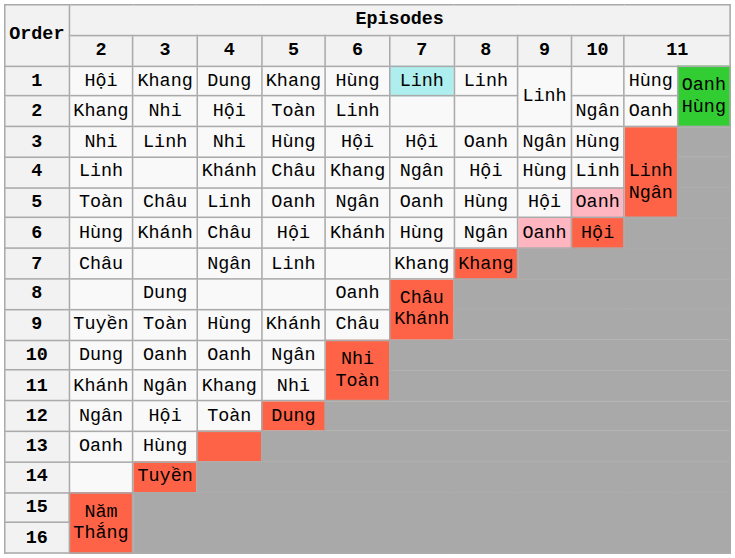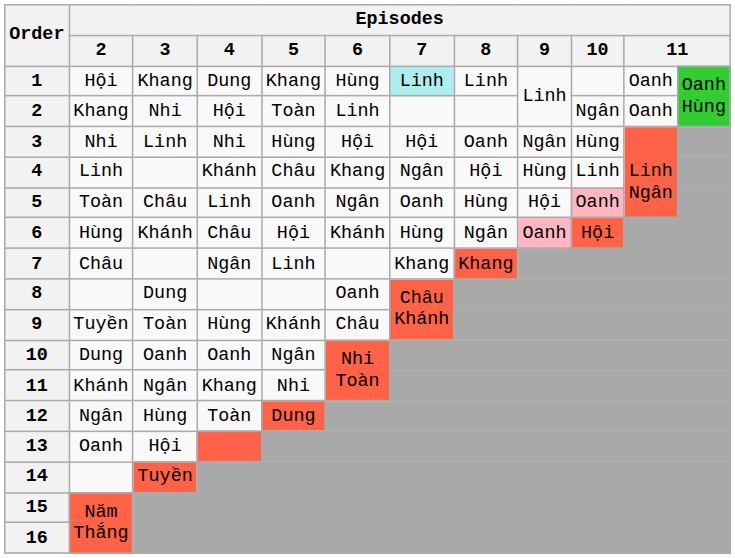1 | column 11: Hùng -> Oanh
12 | Episodes / 3: Hội -> Hùng
13 | Episodes / 3: Hùng -> Hội
